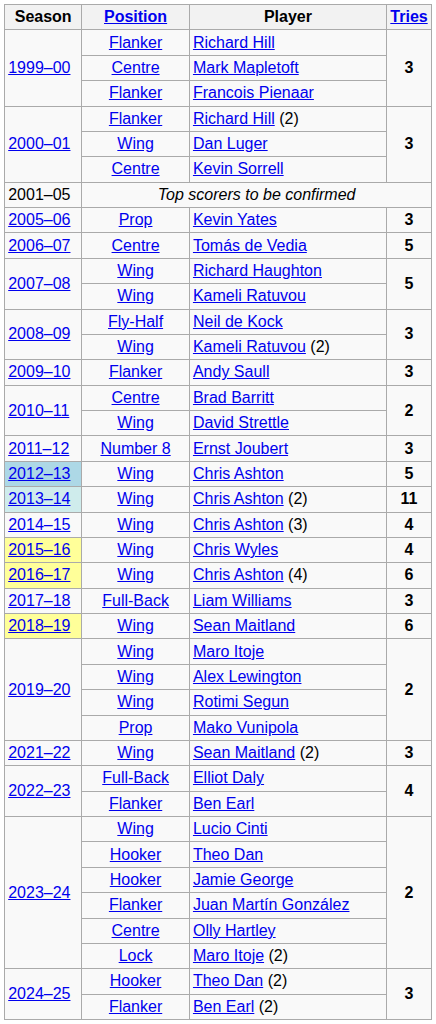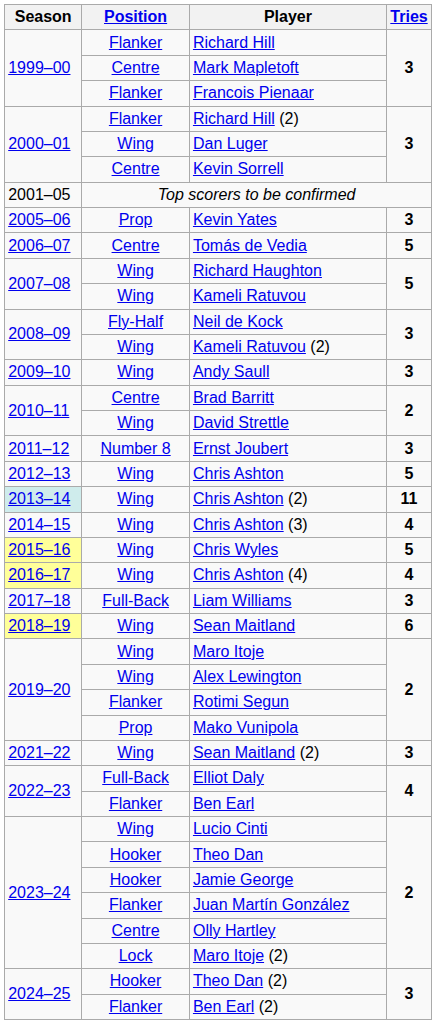Andy Saull | Position: Flanker -> Wing
Chris Ashton | Season: lightblue background -> no background
Chris Wyles | Tries: 4 -> 5
Chris Ashton (4) | Tries: 6 -> 4
Rotimi Segun | Position: Wing -> Flanker
